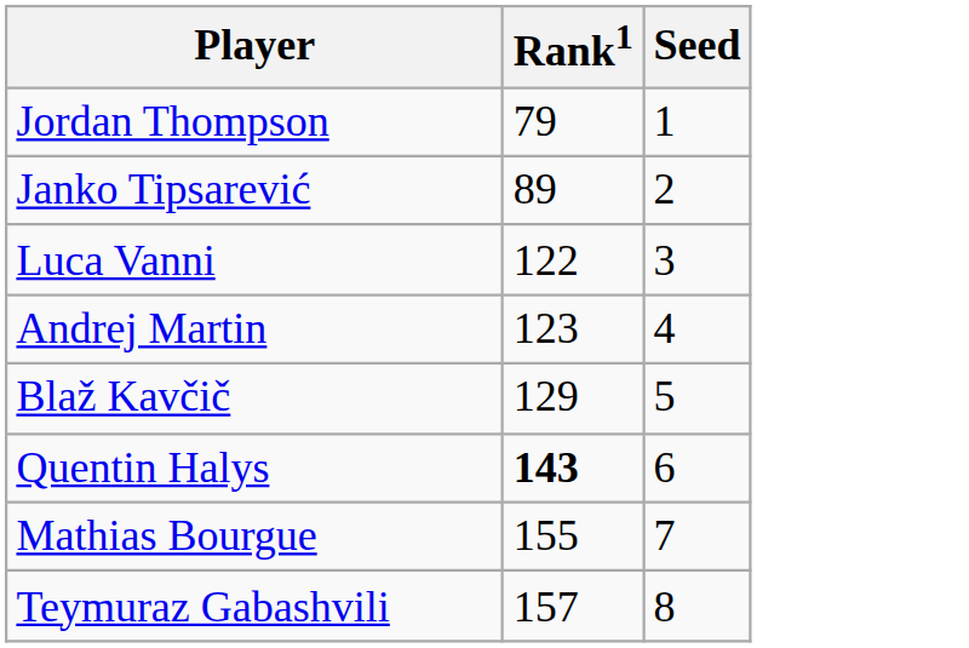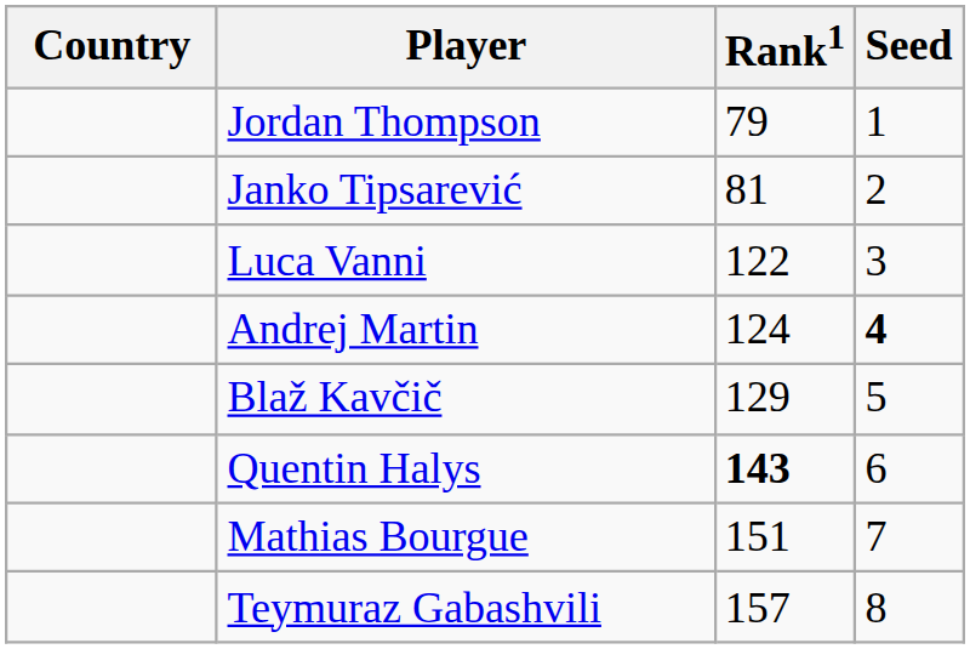+ column: Country
Janko Tipsarević | Rank1: 89 -> 81
Andrej Martin | Rank1: 123 -> 124
Andrej Martin | Seed: normal -> bold
Mathias Bourgue | Rank1: 155 -> 151
